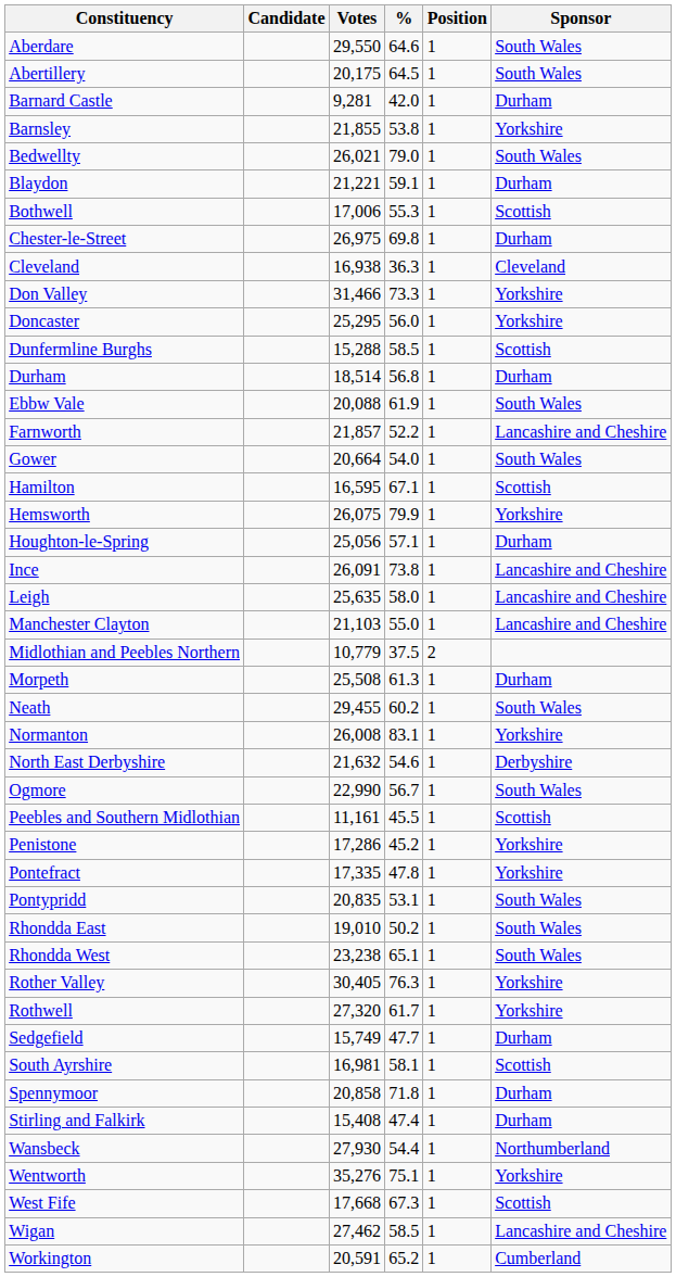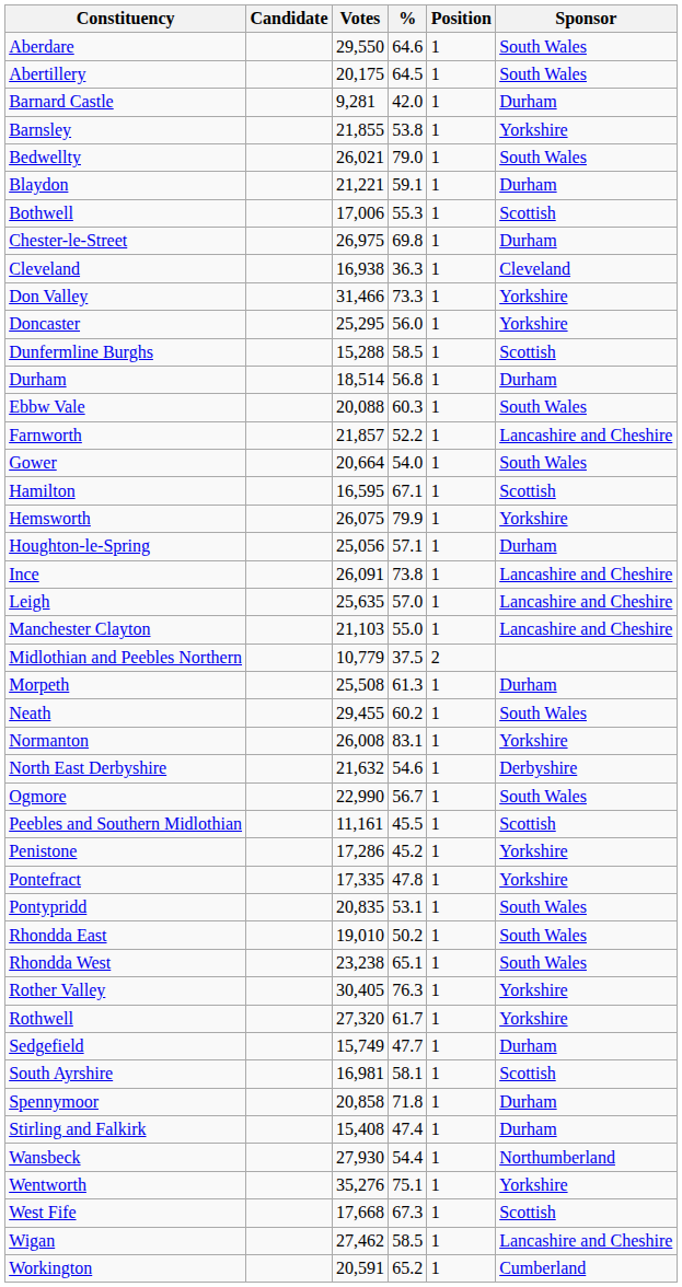Ebbw Vale | %: 61.9 -> 60.3
Leigh | %: 58.0 -> 57.0
